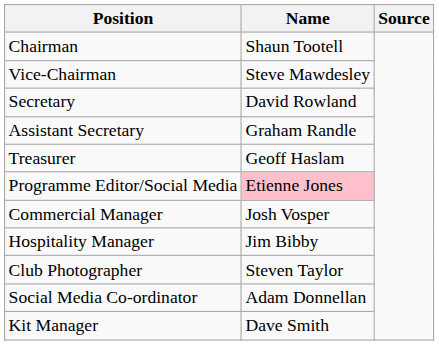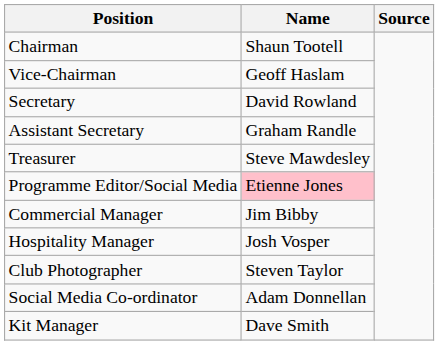Vice-Chairman | Name: Steve Mawdesley -> Geoff Haslam
Treasurer | Name: Geoff Haslam -> Steve Mawdesley
Commercial Manager | Name: Josh Vosper -> Jim Bibby
Hospitality Manager | Name: Jim Bibby -> Josh Vosper
